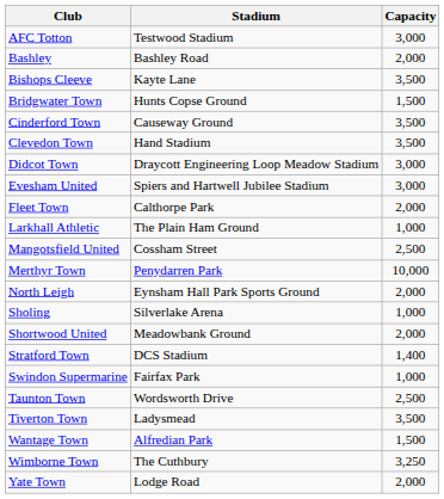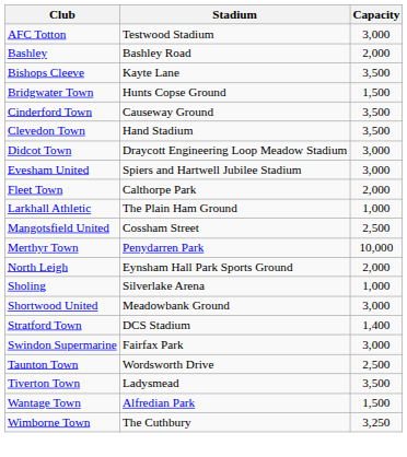Shortwood United | Capacity: 2,000 -> 3,000
Swindon Supermarine | Capacity: 1,000 -> 3,000
- row: Yate Town | Lodge Road | 2,000
